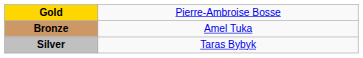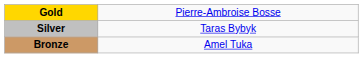rows swapped: Silver <-> Bronze
